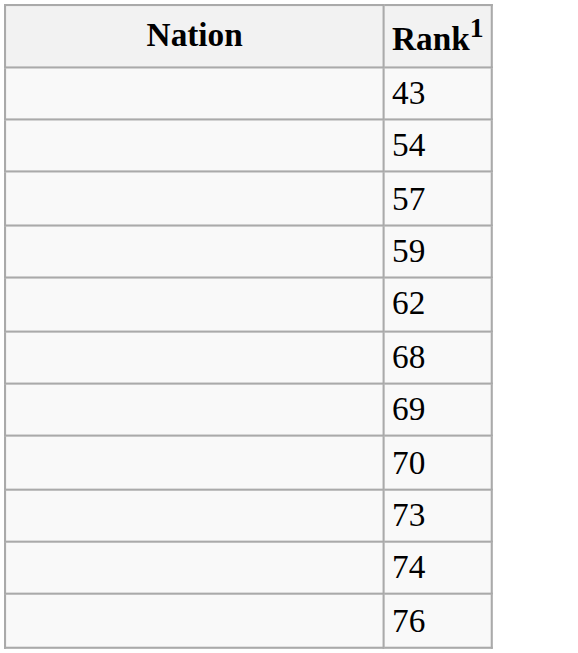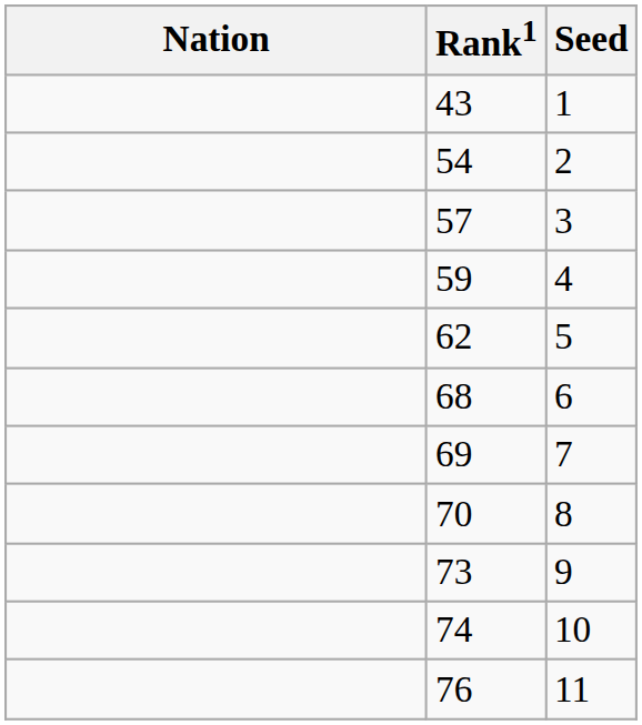+ column: Seed | 1 | 2 | 3 | 4 | 5 | 6 | 7 | 8 | 9 | 10 | 11
